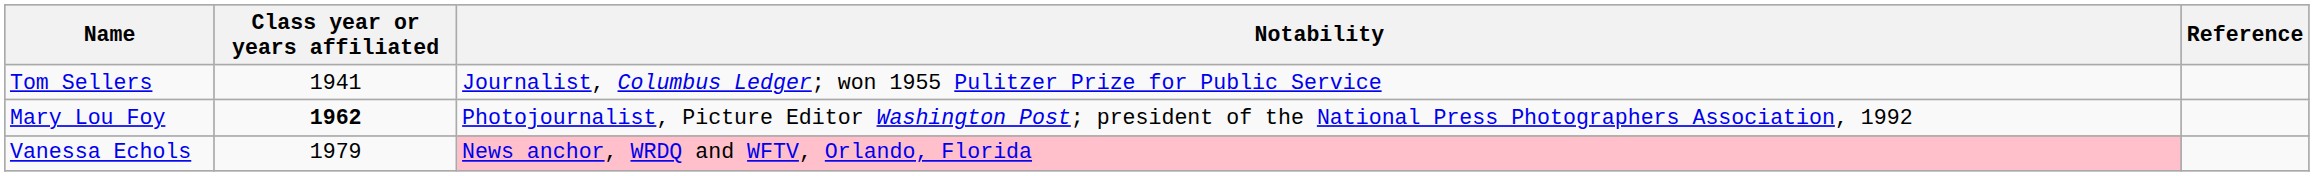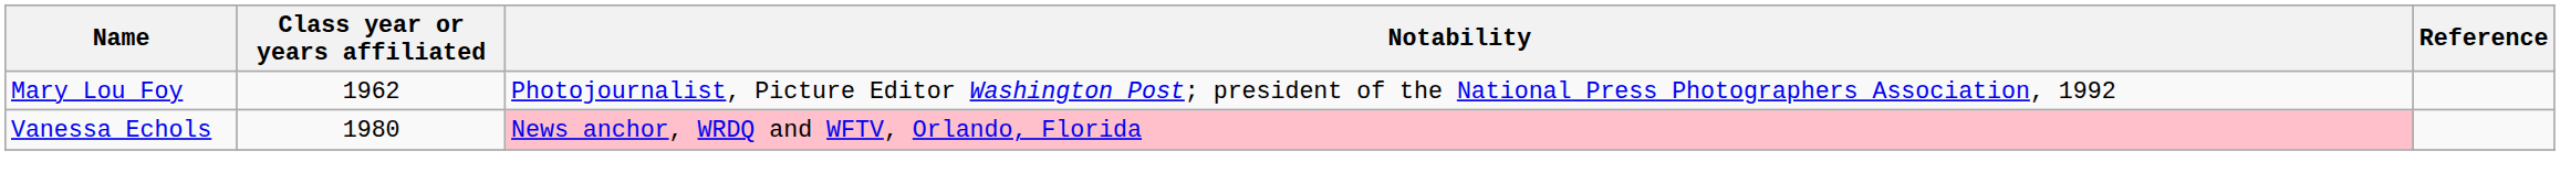- row: Tom Sellers | 1941 | Journalist, Columbus Ledger; won 1955 Pulitzer Prize for Public Service
Mary Lou Foy | Class year or years affiliated: bold -> normal
Vanessa Echols | Class year or years affiliated: 1979 -> 1980
